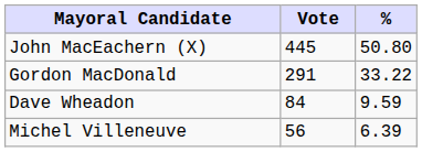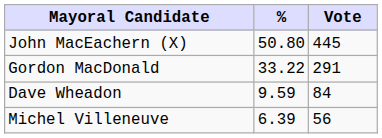columns swapped: Vote <-> %
